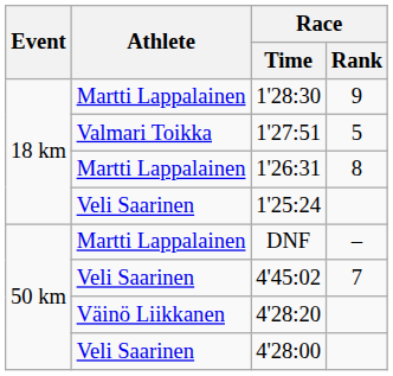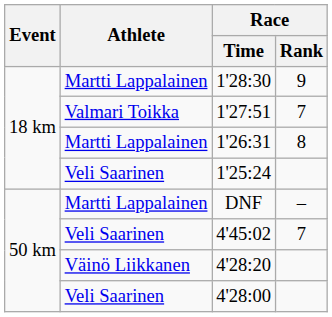1'27:51 | Race / Rank: 5 -> 7
